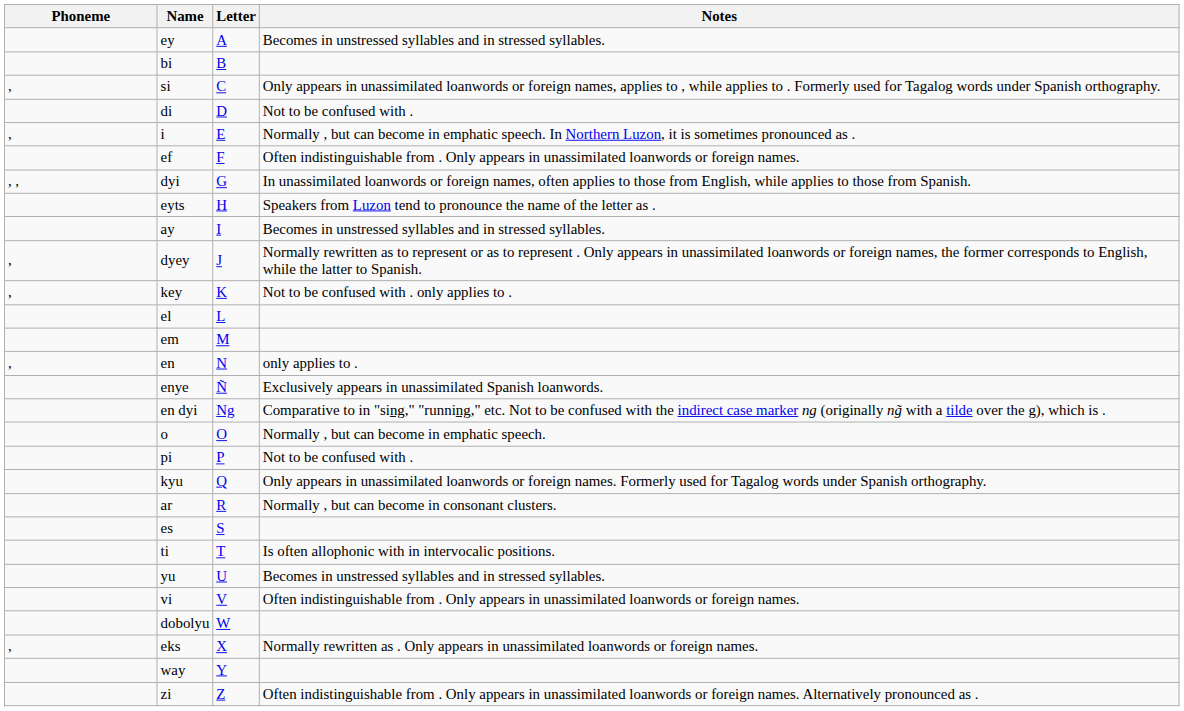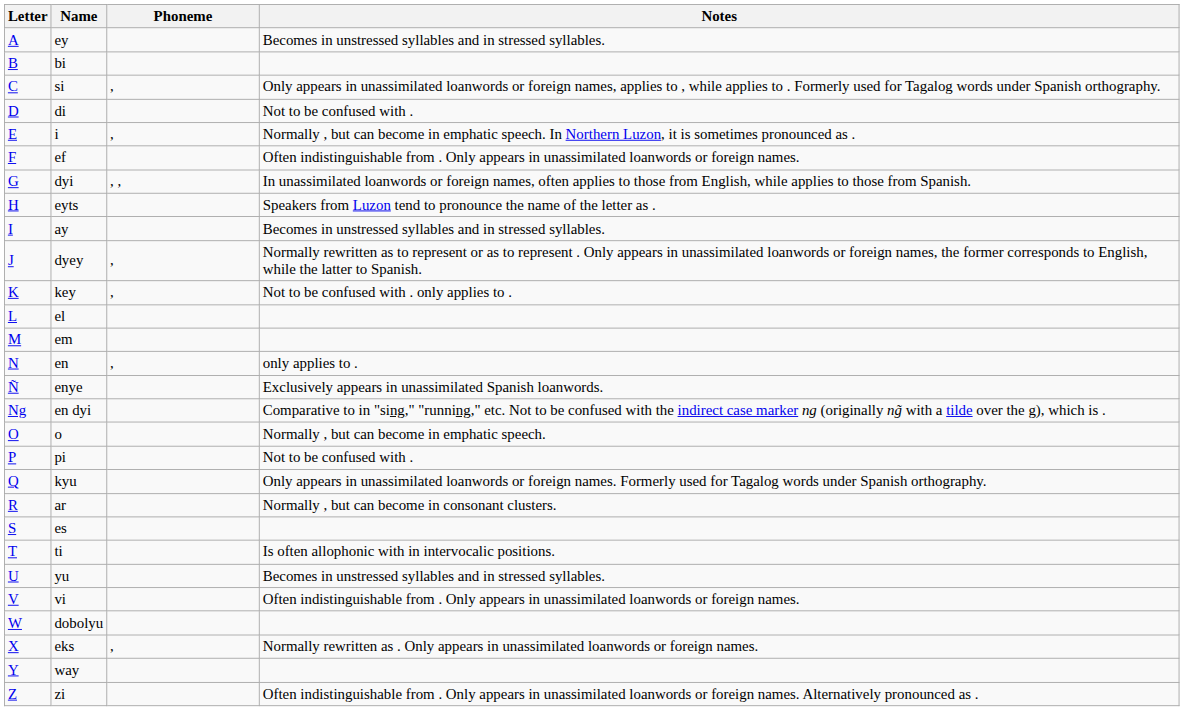columns swapped: Letter <-> Phoneme
